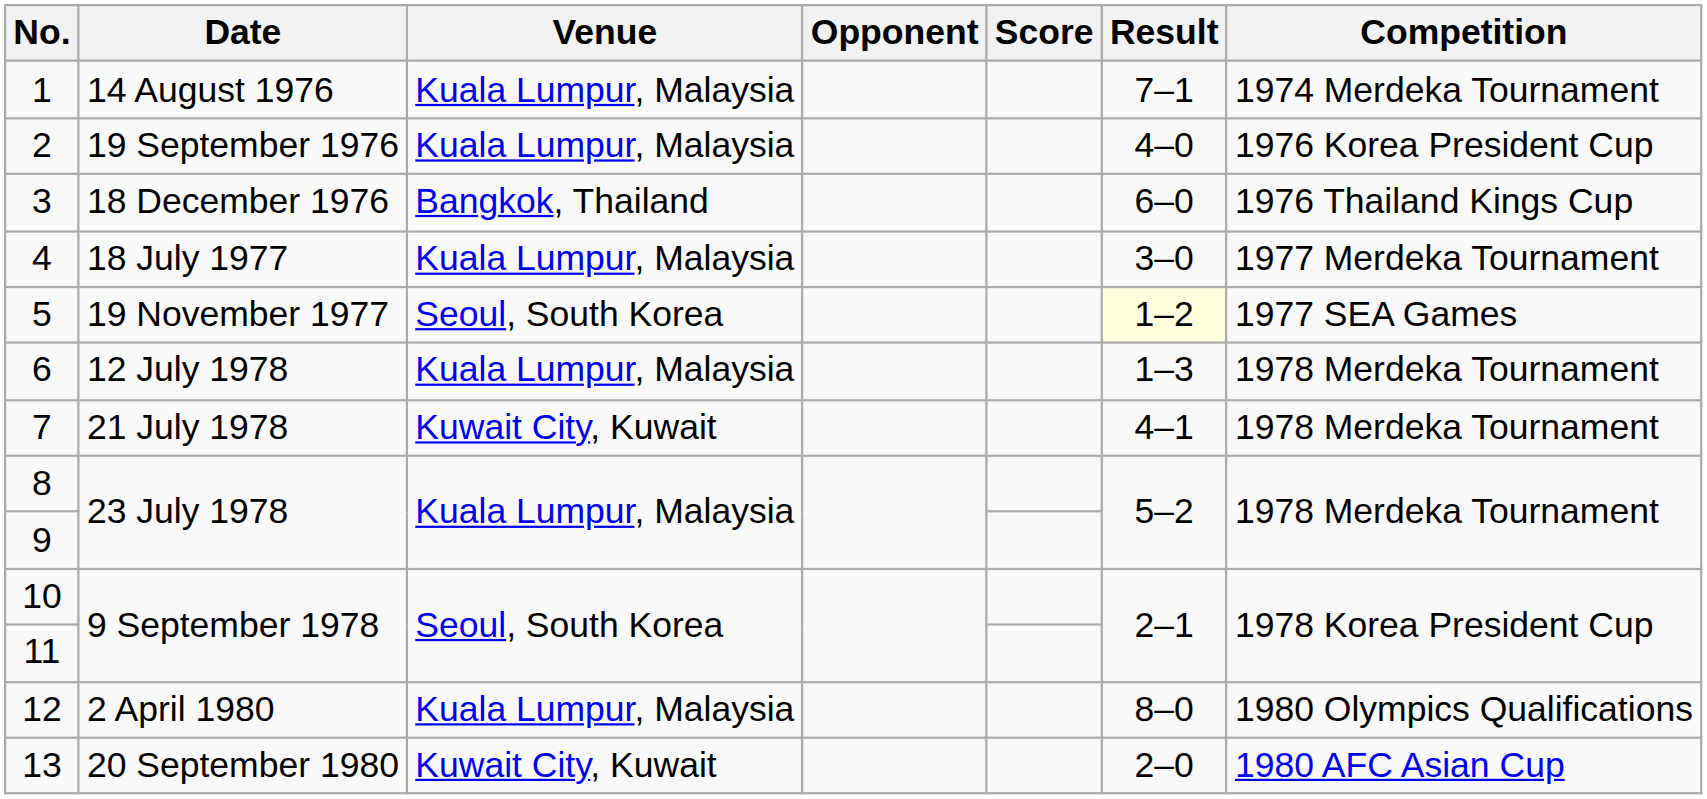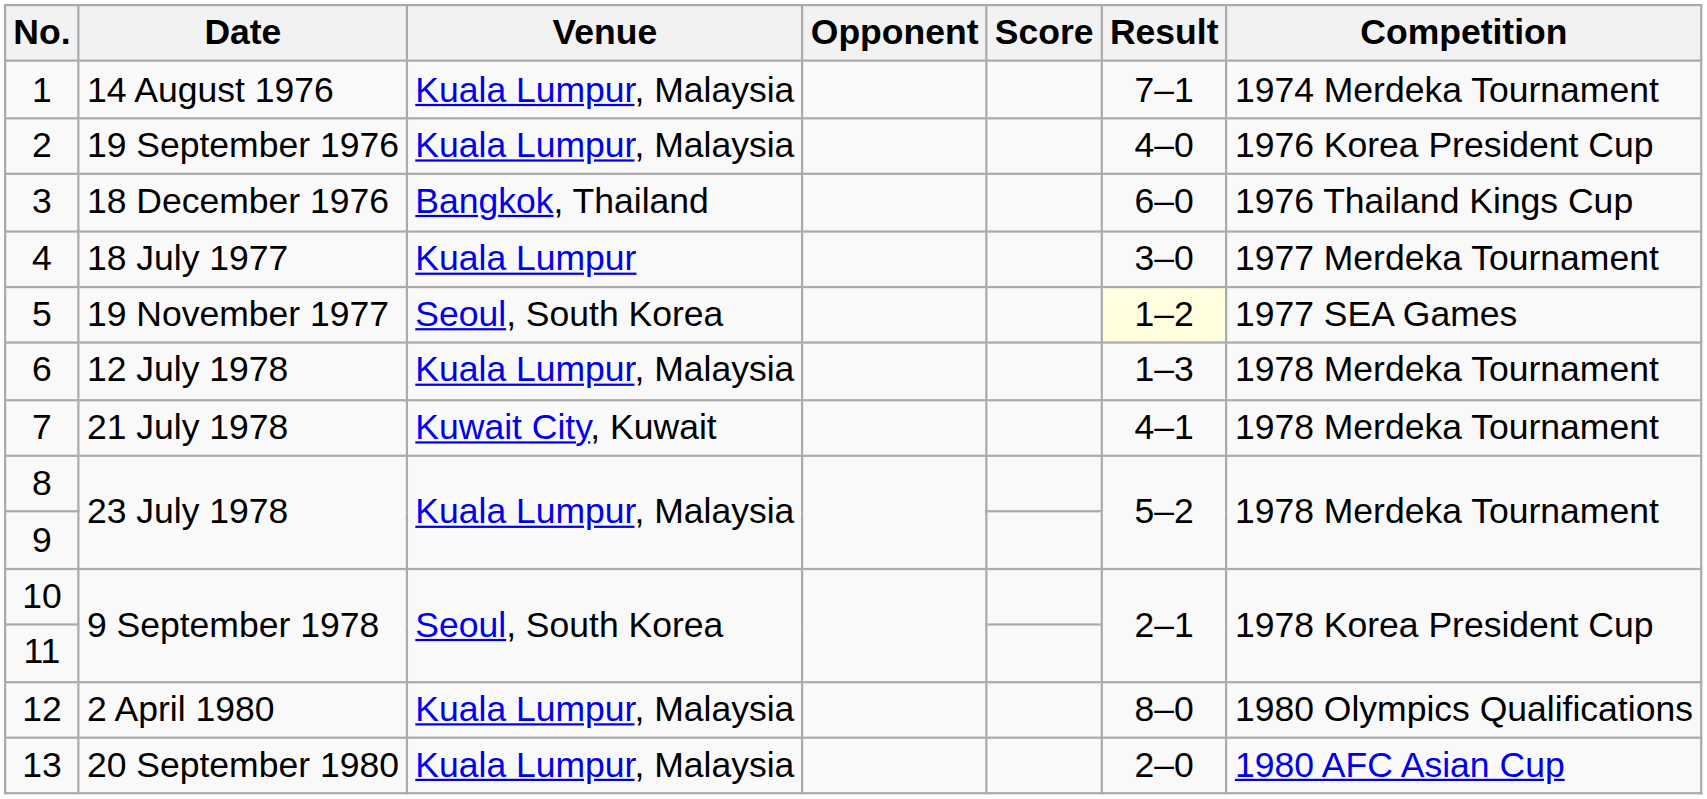4 | Venue: Kuala Lumpur, Malaysia -> Kuala Lumpur
13 | Venue: Kuwait City, Kuwait -> Kuala Lumpur, Malaysia
